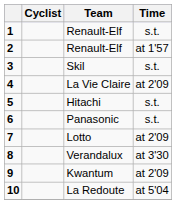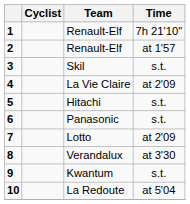1 / Renault-Elf | Time: s.t. -> 7h 21'10"
Kwantum | Time: at 2'09 -> s.t.
